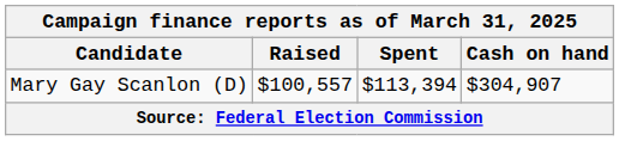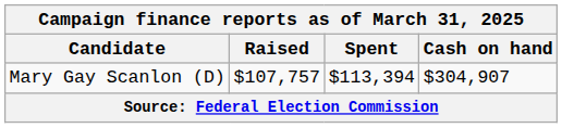Mary Gay Scanlon (D) | Raised: $100,557 -> $107,757
